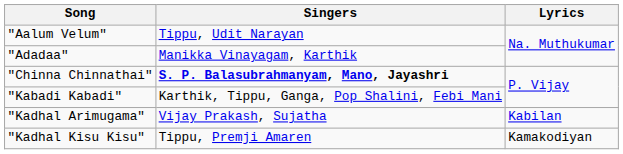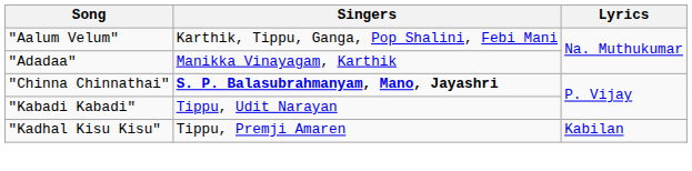"Aalum Velum" | Singers: Tippu, Udit Narayan -> Karthik, Tippu, Ganga, Pop Shalini, Febi Mani
"Kabadi Kabadi" | Singers: Karthik, Tippu, Ganga, Pop Shalini, Febi Mani -> Tippu, Udit Narayan
- row: "Kadhal Arimugama" | Vijay Prakash, Sujatha | Kabilan
"Kadhal Kisu Kisu" | Lyrics: Kamakodiyan -> Kabilan
